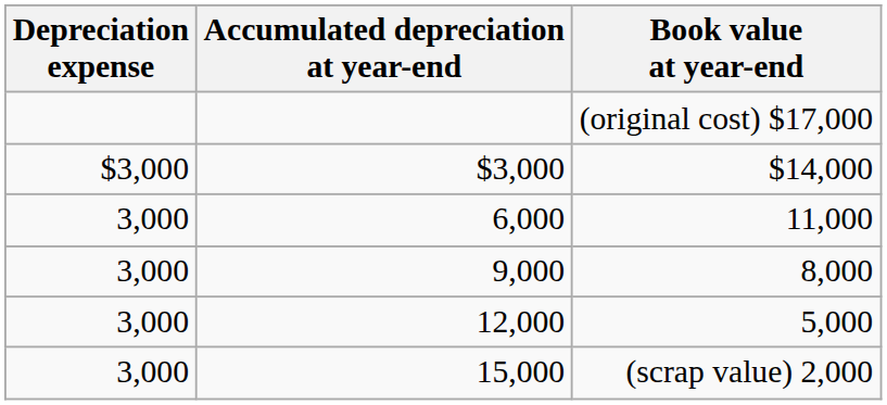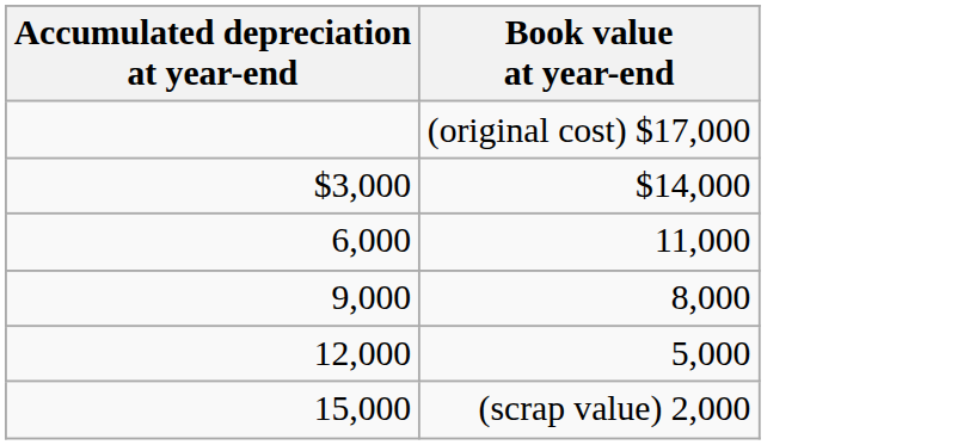- column: Depreciation expense | $3,000 | 3,000 | 3,000 | 3,000 | 3,000
